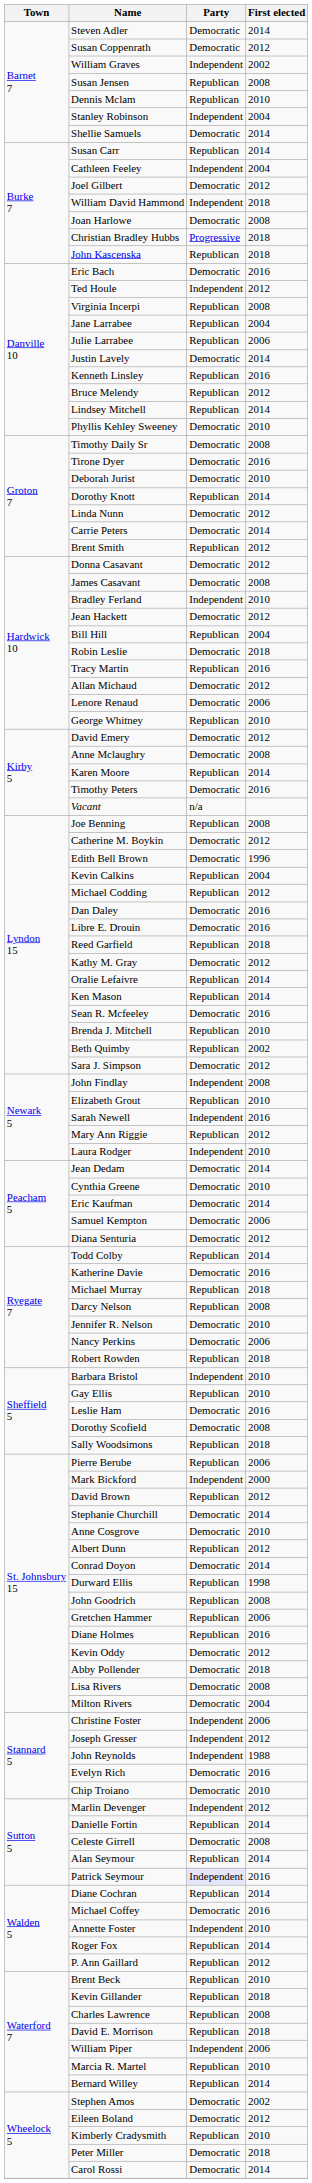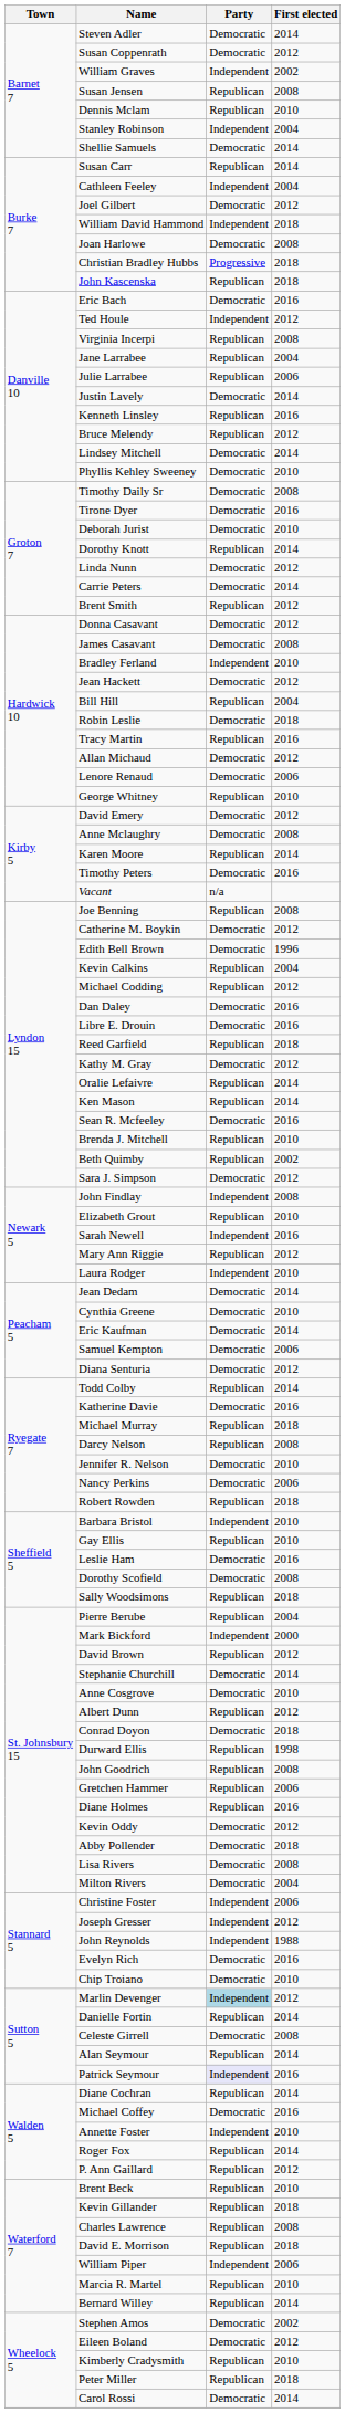Lindsey Mitchell | Party: Republican -> Democratic
Pierre Berube | First elected: 2006 -> 2004
Conrad Doyon | First elected: 2014 -> 2018
Marlin Devenger | Party: no background -> lightblue background
Peter Miller | Party: Democratic -> Republican
